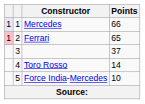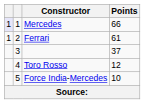Ferrari | column 1: pink background -> no background
Ferrari | Points: 65 -> 61
Toro Rosso | Points: 14 -> 12
